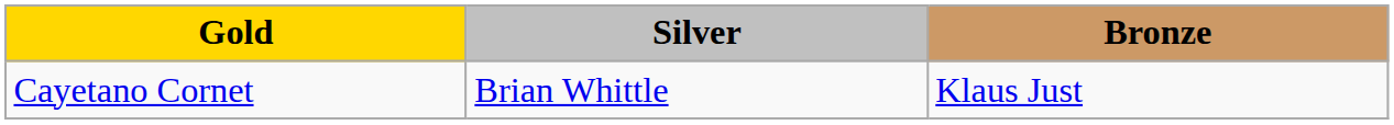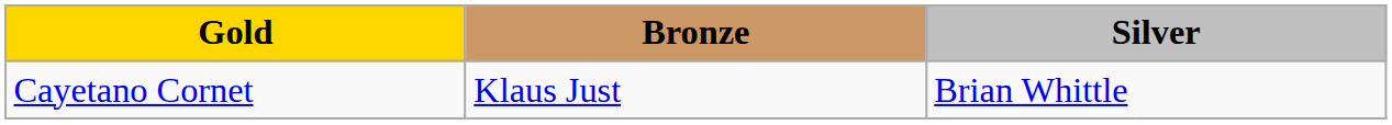columns swapped: Silver <-> Bronze
